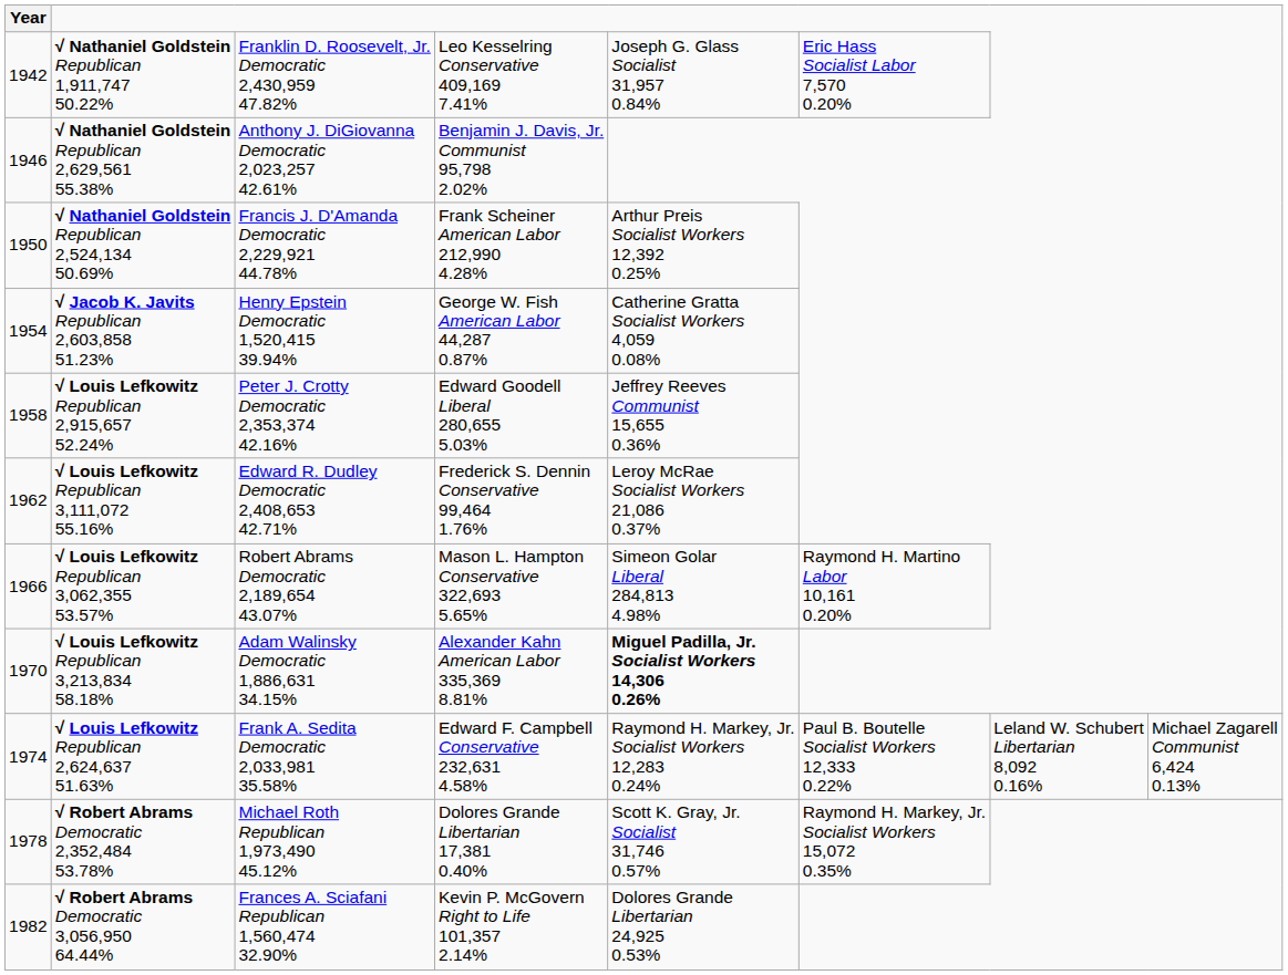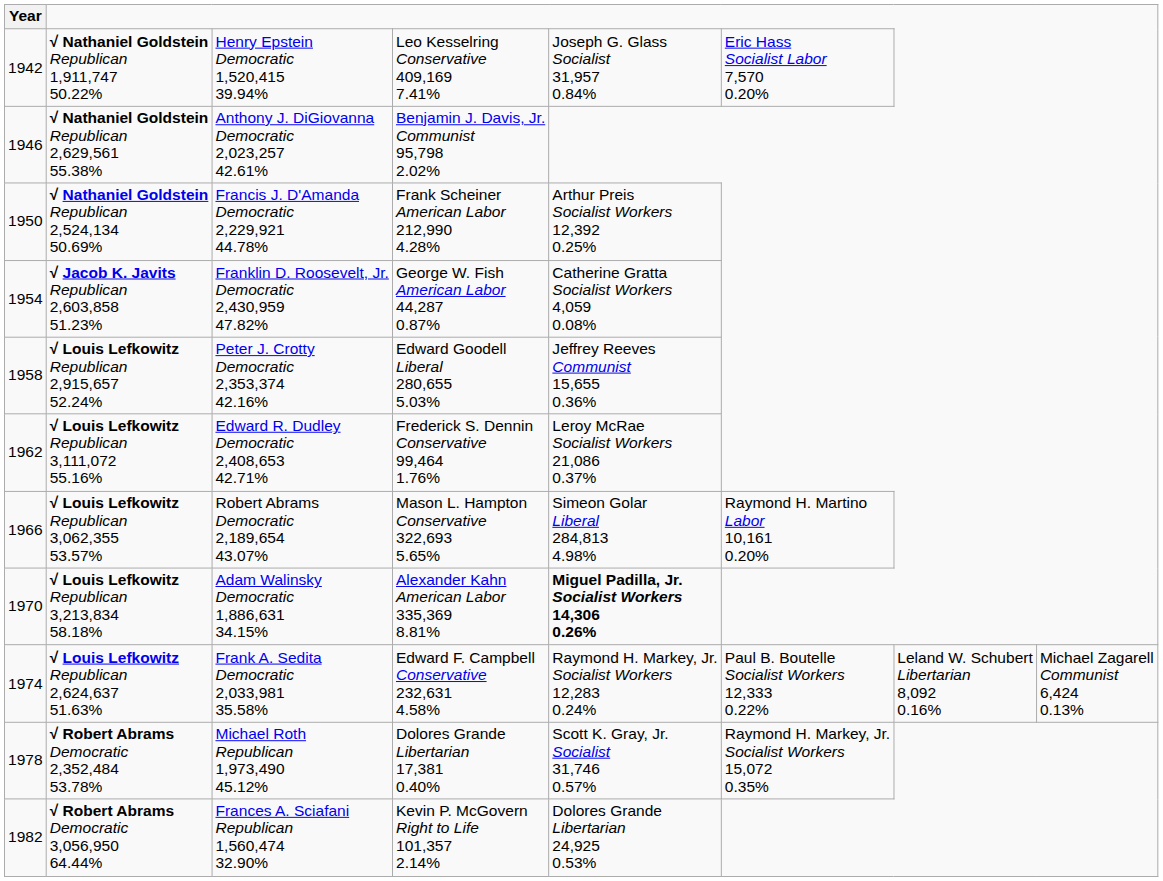√ Nathaniel Goldstein Republican 1,911,747 50.22% | column 3: Franklin D. Roosevelt, Jr. Democratic 2,430,959 47.82% -> Henry Epstein Democratic 1,520,415 39.94%
√ Jacob K. Javits Republican 2,603,858 51.23% | column 3: Henry Epstein Democratic 1,520,415 39.94% -> Franklin D. Roosevelt, Jr. Democratic 2,430,959 47.82%
